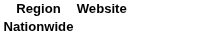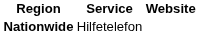+ column: Service | Hilfetelefon
